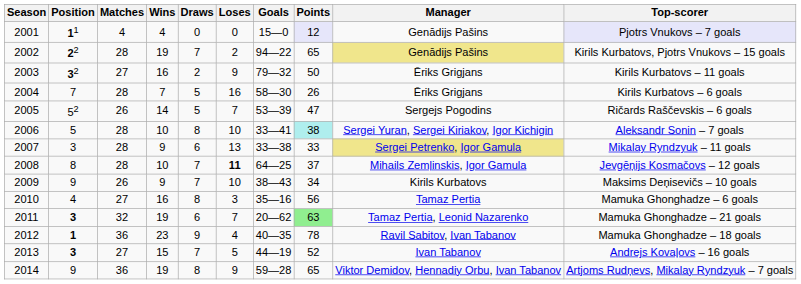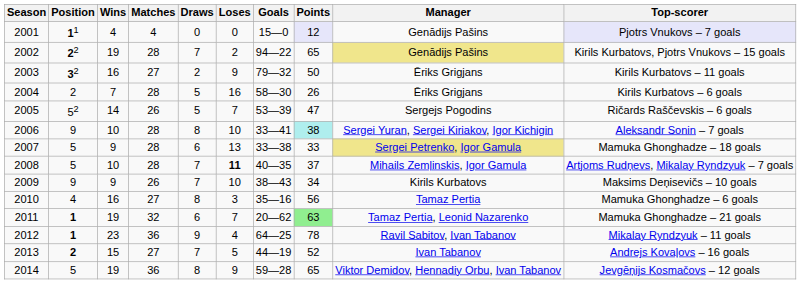columns swapped: Matches <-> Wins
2004 | Position: 7 -> 2
2006 | Position: 5 -> 9
2007 | Position: 3 -> 5
2007 | Top-scorer: Mikalay Ryndzyuk – 11 goals -> Mamuka Ghonghadze – 18 goals
2008 | Position: 8 -> 5
2008 | Goals: 64—25 -> 40—35
2008 | Top-scorer: Jevgēņijs Kosmačovs – 12 goals -> Artjoms Rudņevs, Mikalay Ryndzyuk – 7 goals
2011 | Position: 3 -> 1
2012 | Goals: 40—35 -> 64—25
2012 | Top-scorer: Mamuka Ghonghadze – 18 goals -> Mikalay Ryndzyuk – 11 goals
2013 | Position: 3 -> 2
2014 | Position: 9 -> 5
2014 | Top-scorer: Artjoms Rudņevs, Mikalay Ryndzyuk – 7 goals -> Jevgēņijs Kosmačovs – 12 goals
